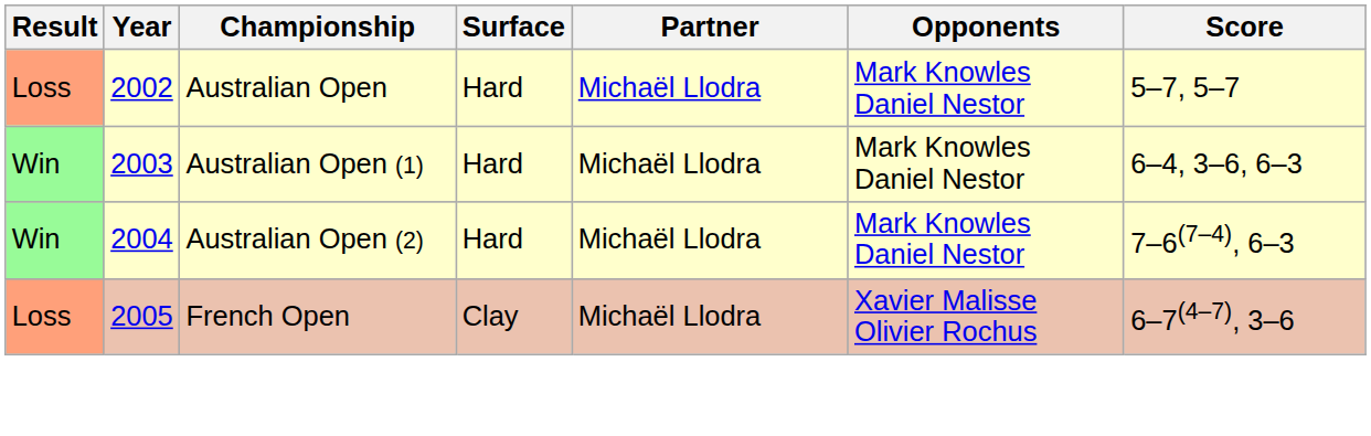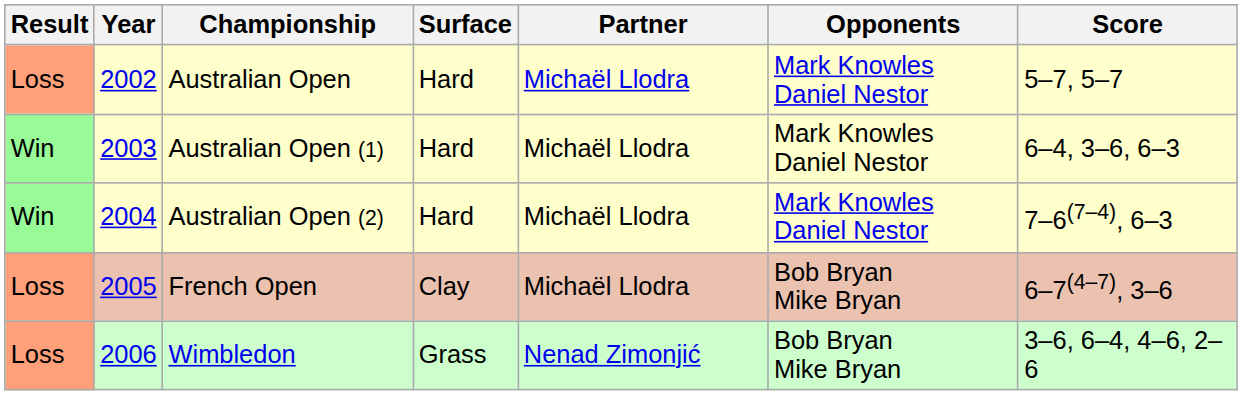French Open | Opponents: Xavier Malisse Olivier Rochus -> Bob Bryan Mike Bryan
+ row: Loss | 2006 | Wimbledon | Grass | Nenad Zimonjić | Bob Bryan Mike Bryan | 3–6, 6–4, 4–6, 2–6
